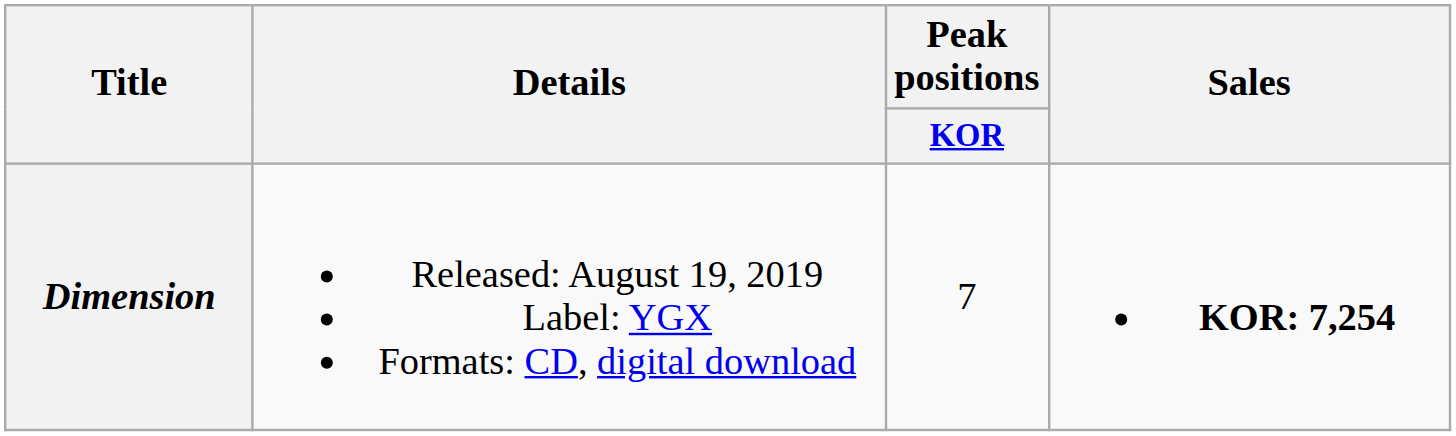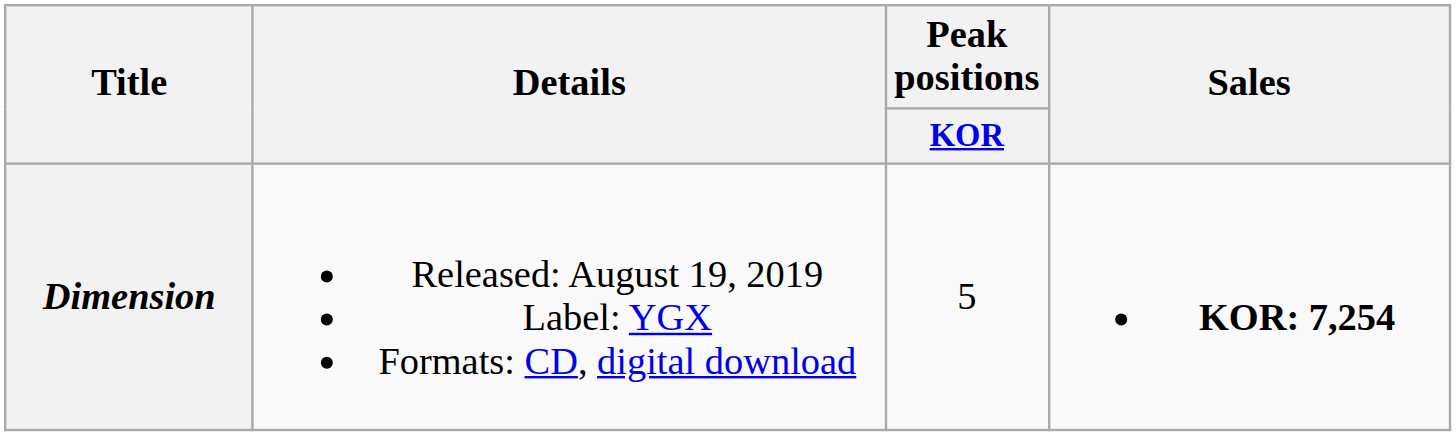Dimension | Peak positions / KOR: 7 -> 5
